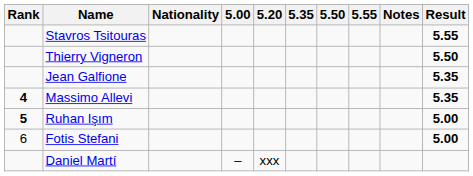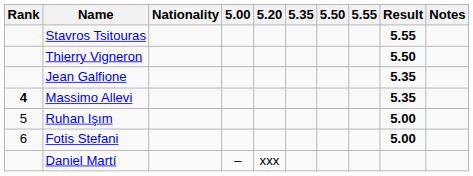columns swapped: Result <-> Notes
Ruhan Işım | Rank: bold -> normal
